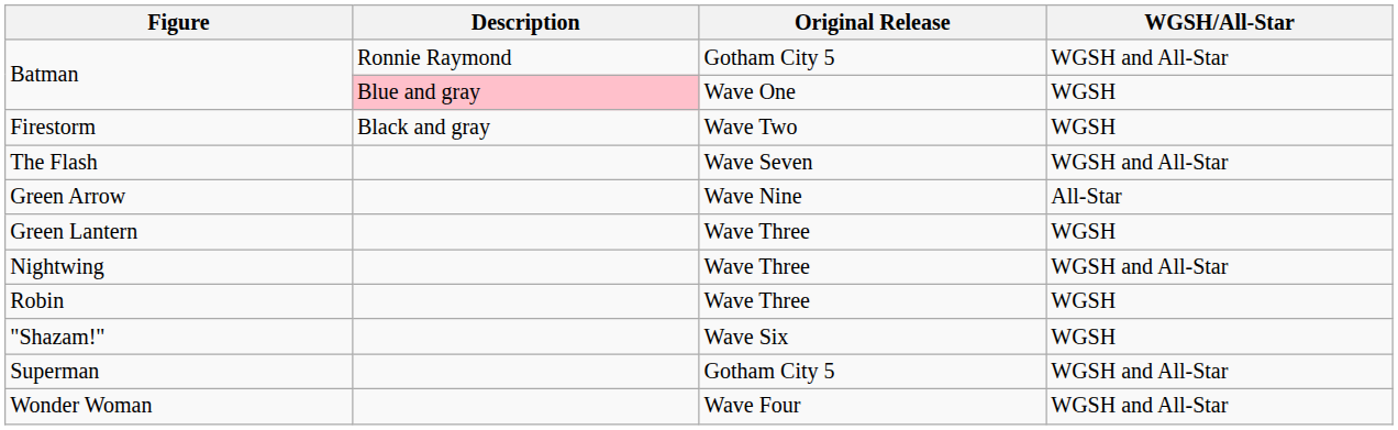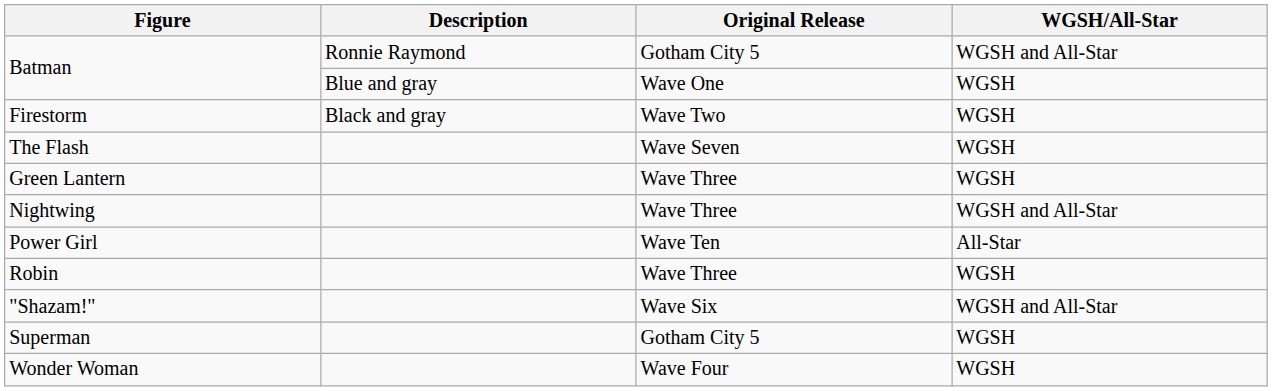Batman / Wave One | Description: pink background -> no background
The Flash | WGSH/All-Star: WGSH and All-Star -> WGSH
- row: Green Arrow | Wave Nine | All-Star
+ row: Power Girl | Wave Ten | All-Star
"Shazam!" | WGSH/All-Star: WGSH -> WGSH and All-Star
Superman | WGSH/All-Star: WGSH and All-Star -> WGSH
Wonder Woman | WGSH/All-Star: WGSH and All-Star -> WGSH
